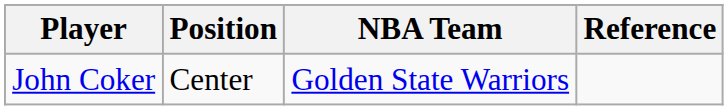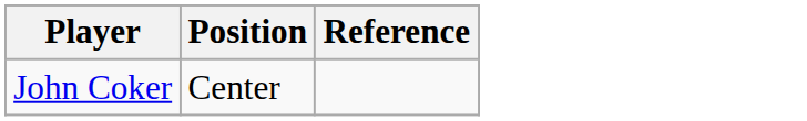- column: NBA Team | Golden State Warriors
